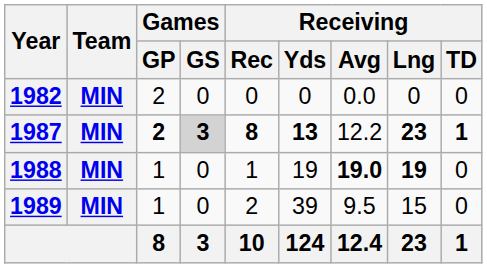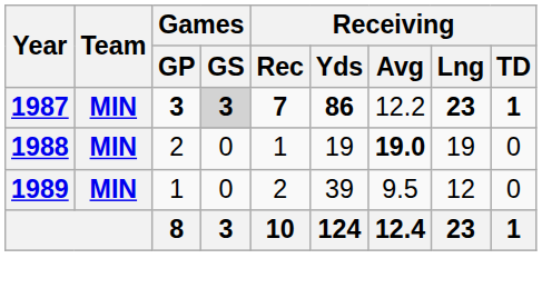- row: 1982 | MIN | 2 | 0 | 0 | 0 | 0.0 | 0 | 0
1987 | Games / GP: 2 -> 3
1987 | Receiving / Rec: 8 -> 7
1987 | Receiving / Yds: 13 -> 86
1988 | Games / GP: 1 -> 2
1988 | Receiving / Lng: bold -> normal
1989 | Receiving / Lng: 15 -> 12
